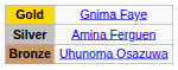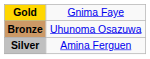rows swapped: Silver <-> Bronze
